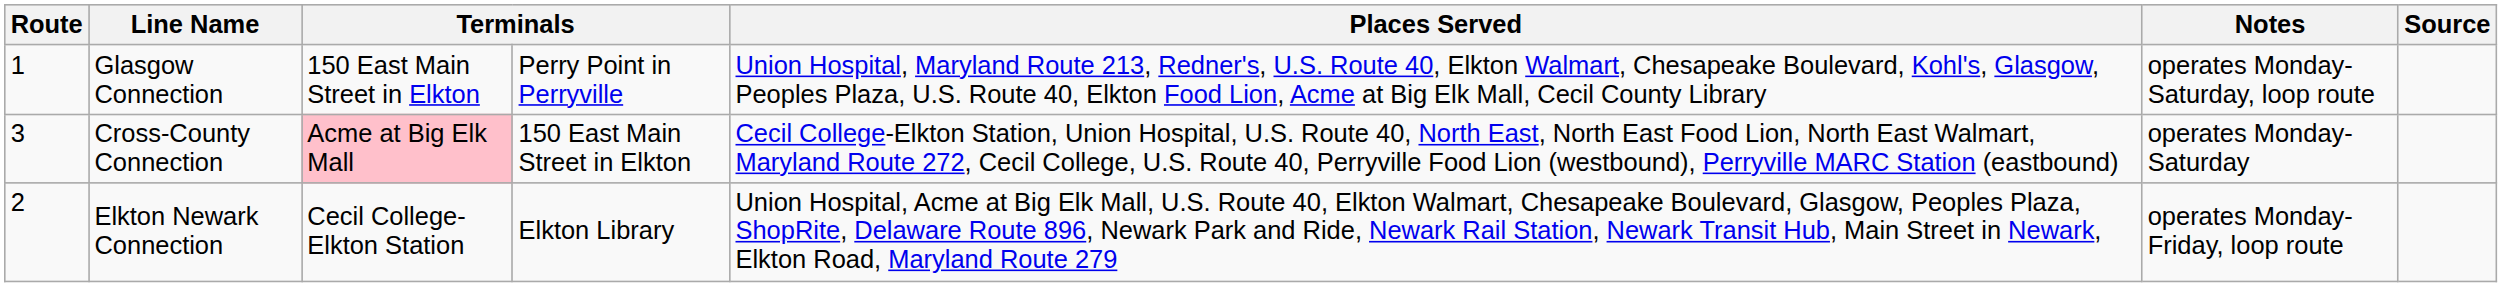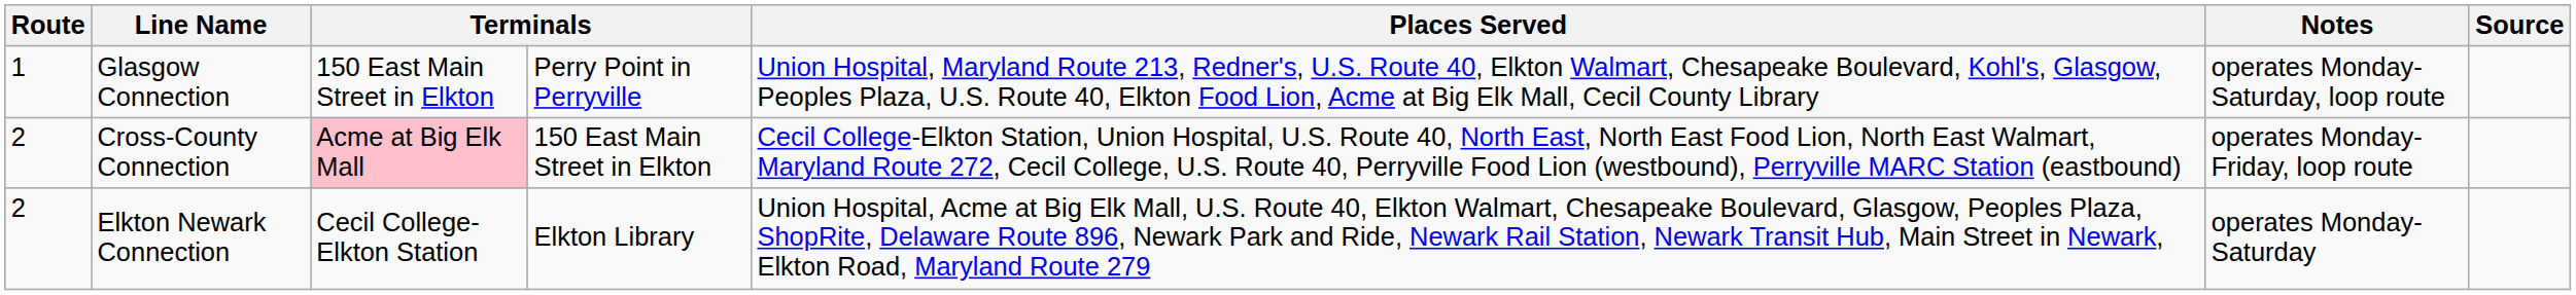Cross-County Connection | Route: 3 -> 2
Cross-County Connection | Notes: operates Monday-Saturday -> operates Monday-Friday, loop route
Elkton Newark Connection | Notes: operates Monday-Friday, loop route -> operates Monday-Saturday
